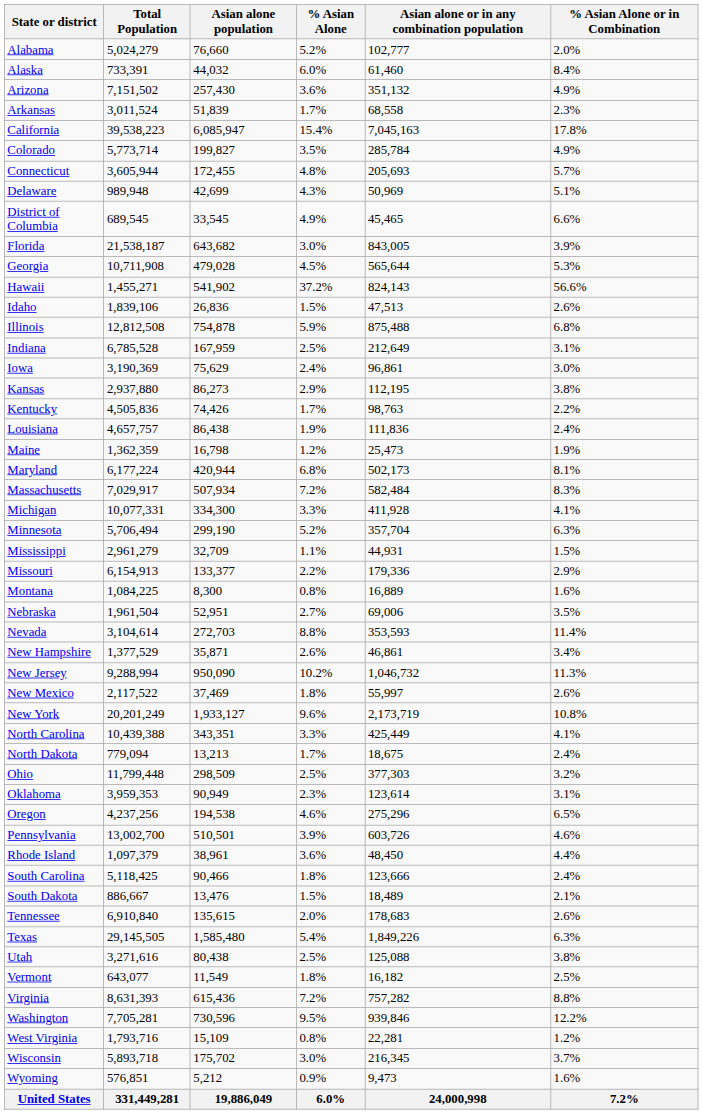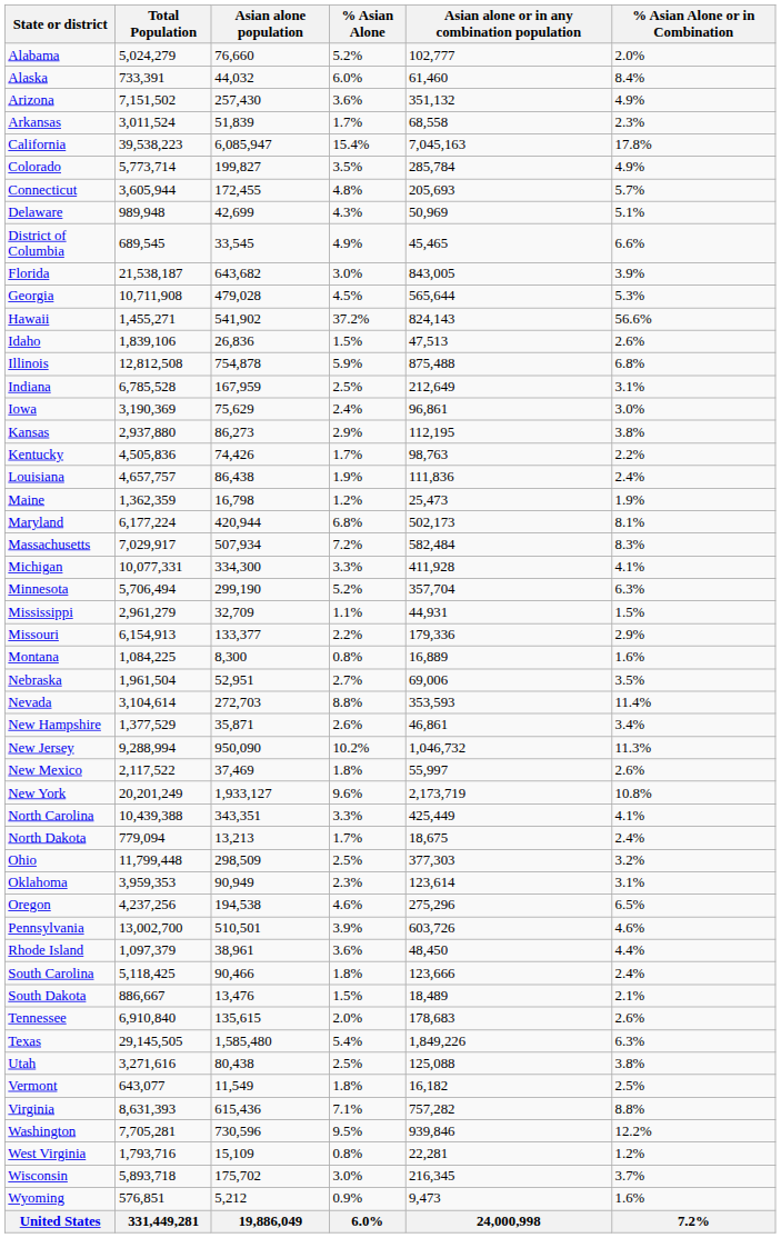Virginia | % Asian Alone: 7.2% -> 7.1%
